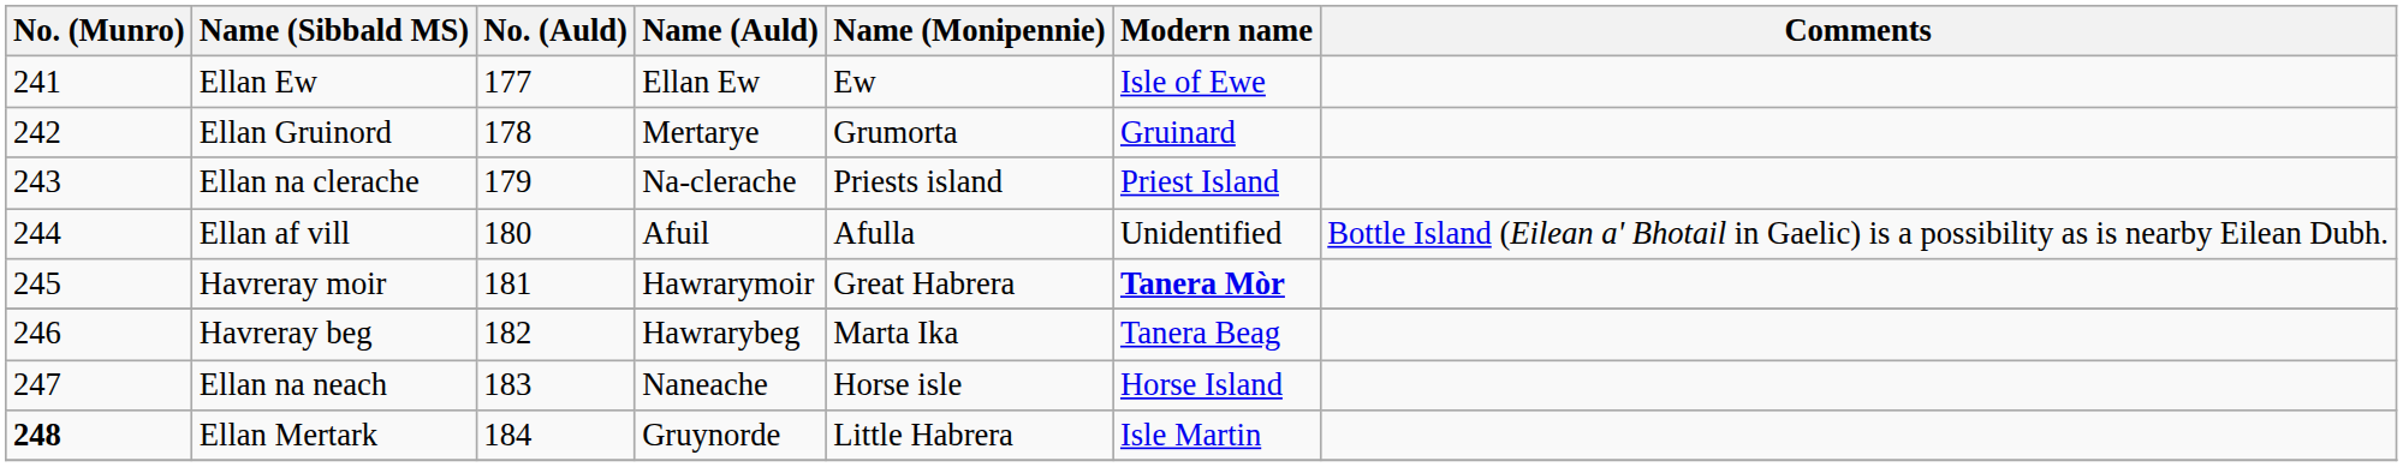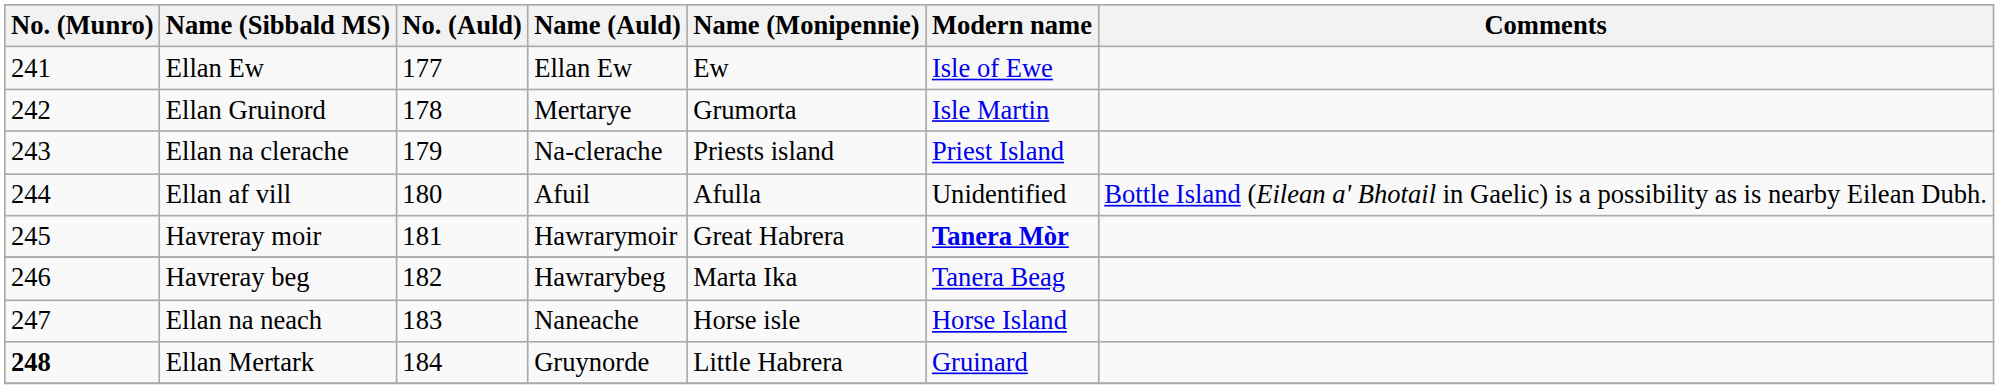Ellan Gruinord | Modern name: Gruinard -> Isle Martin
Ellan Mertark | Modern name: Isle Martin -> Gruinard
